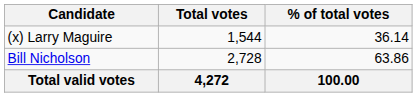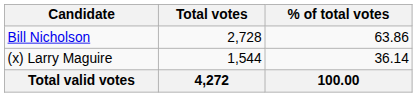rows swapped: Bill Nicholson <-> (x) Larry Maguire
